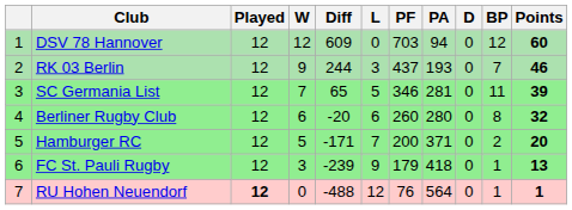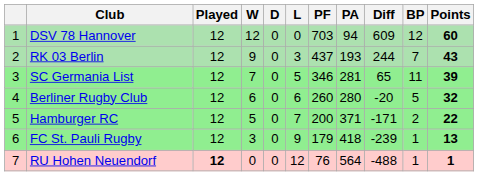columns swapped: D <-> Diff
RK 03 Berlin | Points: 46 -> 43
Berliner Rugby Club | BP: 8 -> 5
Hamburger RC | Points: 20 -> 22
